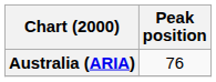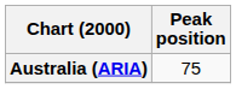Australia (ARIA) | Peak position: 76 -> 75
